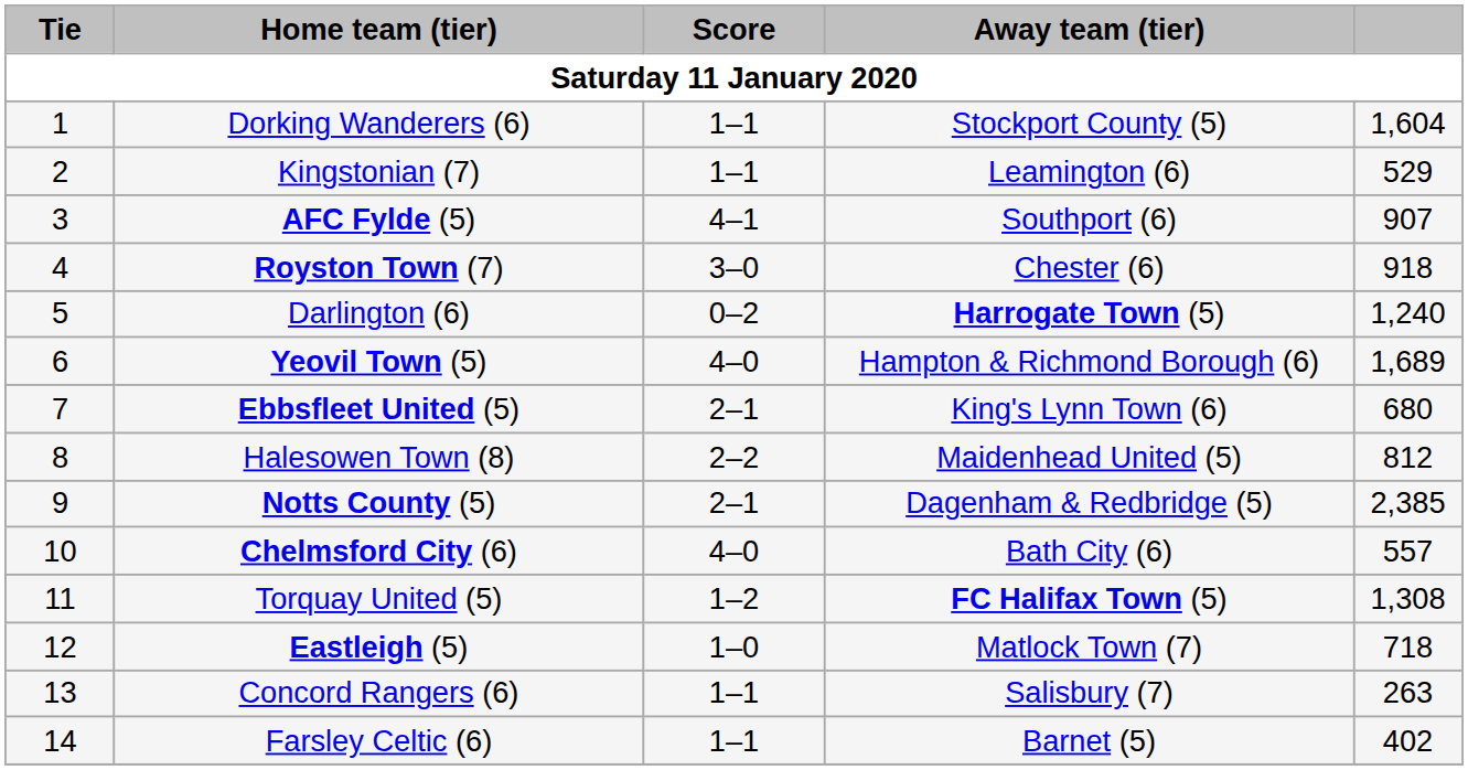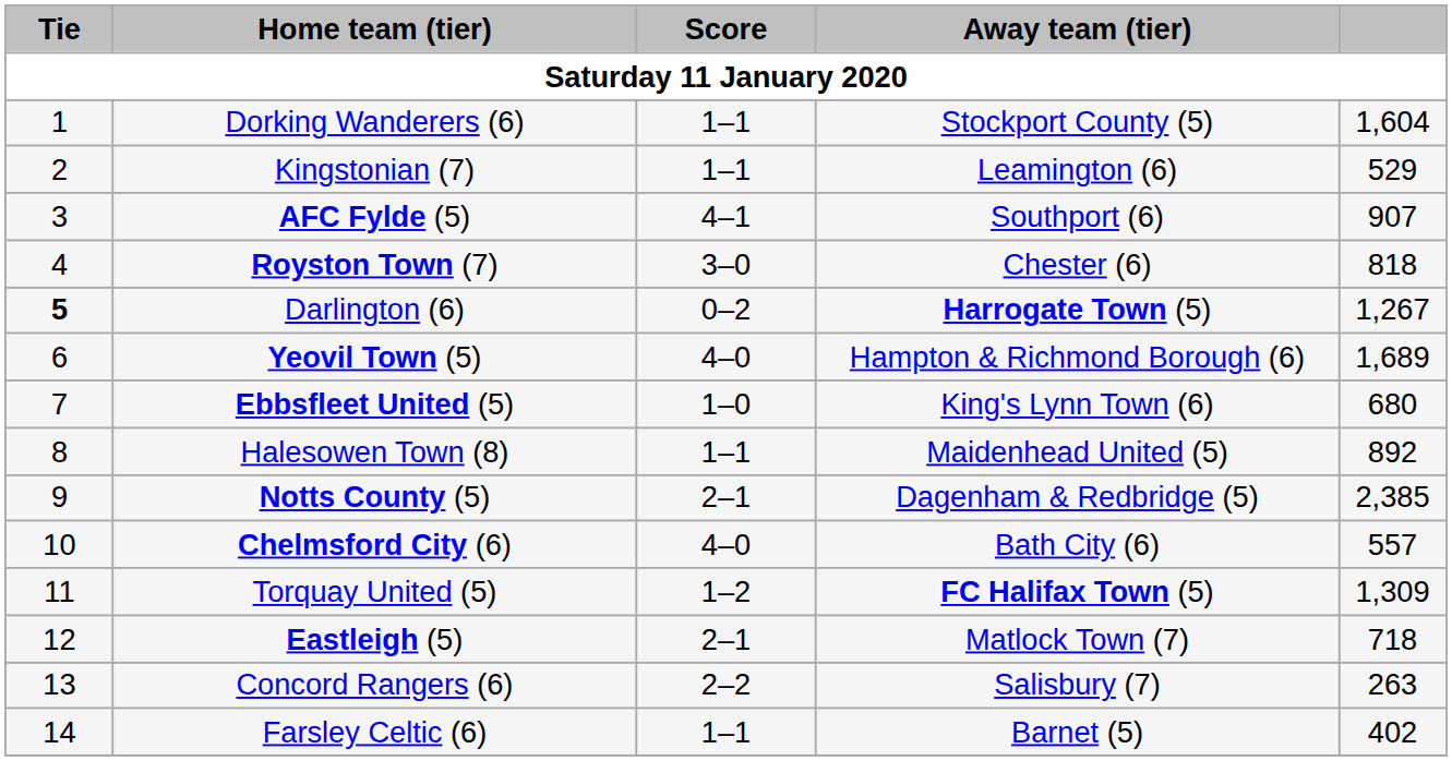Royston Town (7) | column 5: 918 -> 818
Darlington (6) | Tie: normal -> bold
Darlington (6) | column 5: 1,240 -> 1,267
Ebbsfleet United (5) | Score: 2–1 -> 1–0
Halesowen Town (8) | Score: 2–2 -> 1–1
Halesowen Town (8) | column 5: 812 -> 892
Torquay United (5) | column 5: 1,308 -> 1,309
Eastleigh (5) | Score: 1–0 -> 2–1
Concord Rangers (6) | Score: 1–1 -> 2–2
